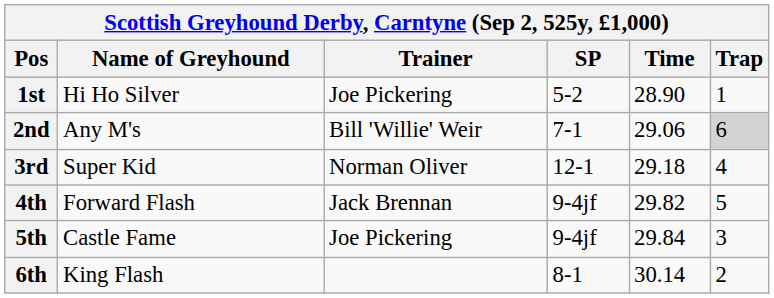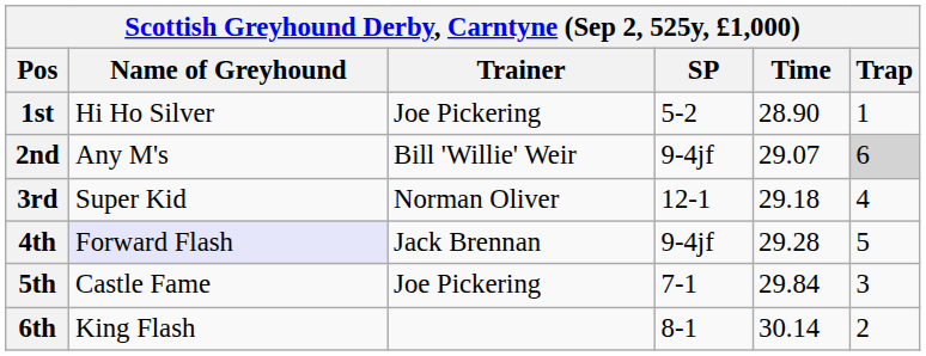2nd | SP: 7-1 -> 9-4jf
2nd | Time: 29.06 -> 29.07
4th | Name of Greyhound: no background -> lavender background
4th | Time: 29.82 -> 29.28
5th | SP: 9-4jf -> 7-1
